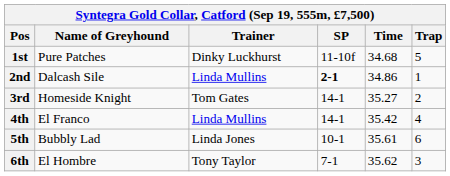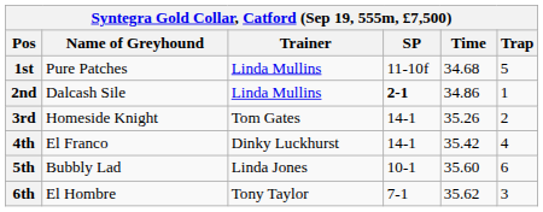1st | Trainer: Dinky Luckhurst -> Linda Mullins
3rd | Time: 35.27 -> 35.26
4th | Trainer: Linda Mullins -> Dinky Luckhurst
5th | Time: 35.61 -> 35.60
